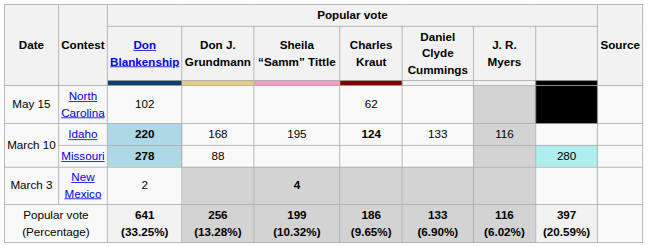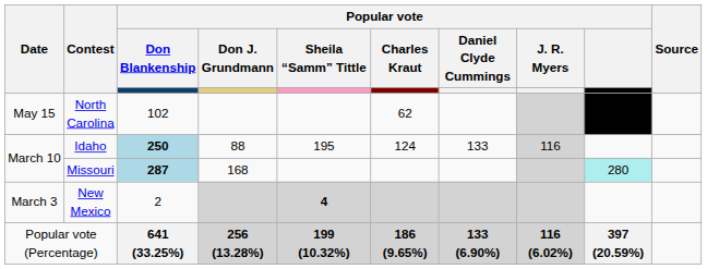Idaho | Popular vote / Don Blankenship: 220 -> 250
Idaho | Popular vote / Don J. Grundmann: 168 -> 88
Idaho | Popular vote / Charles Kraut: bold -> normal
Missouri | Popular vote / Don Blankenship: 278 -> 287
Missouri | Popular vote / Don J. Grundmann: 88 -> 168
